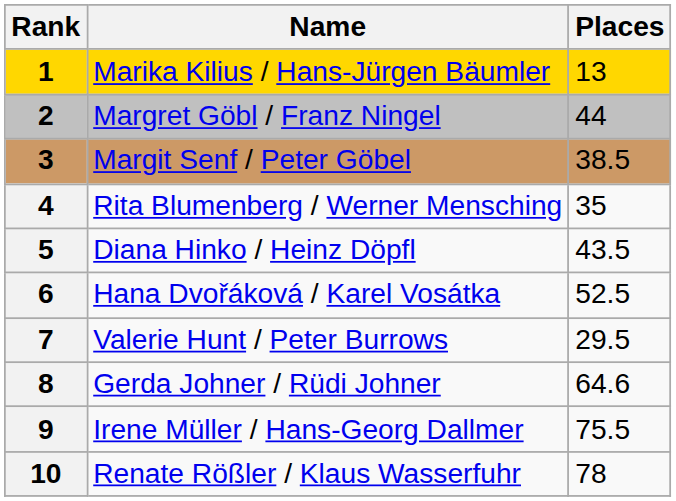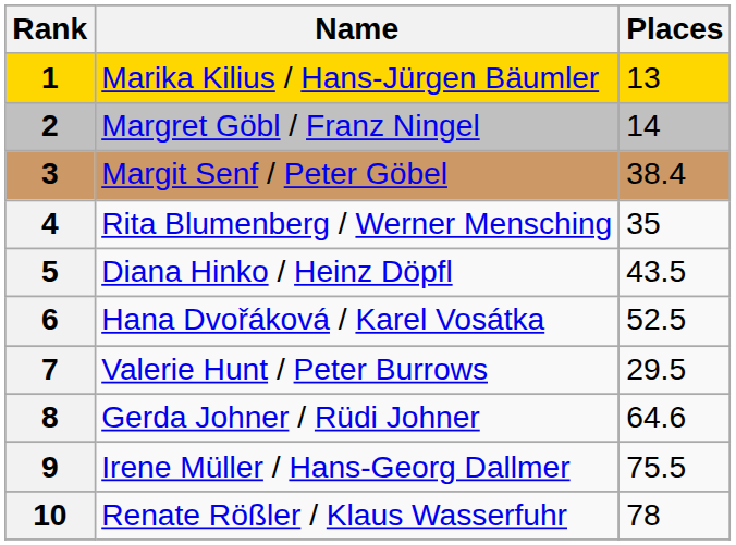Margret Göbl / Franz Ningel | Places: 44 -> 14
Margit Senf / Peter Göbel | Places: 38.5 -> 38.4
